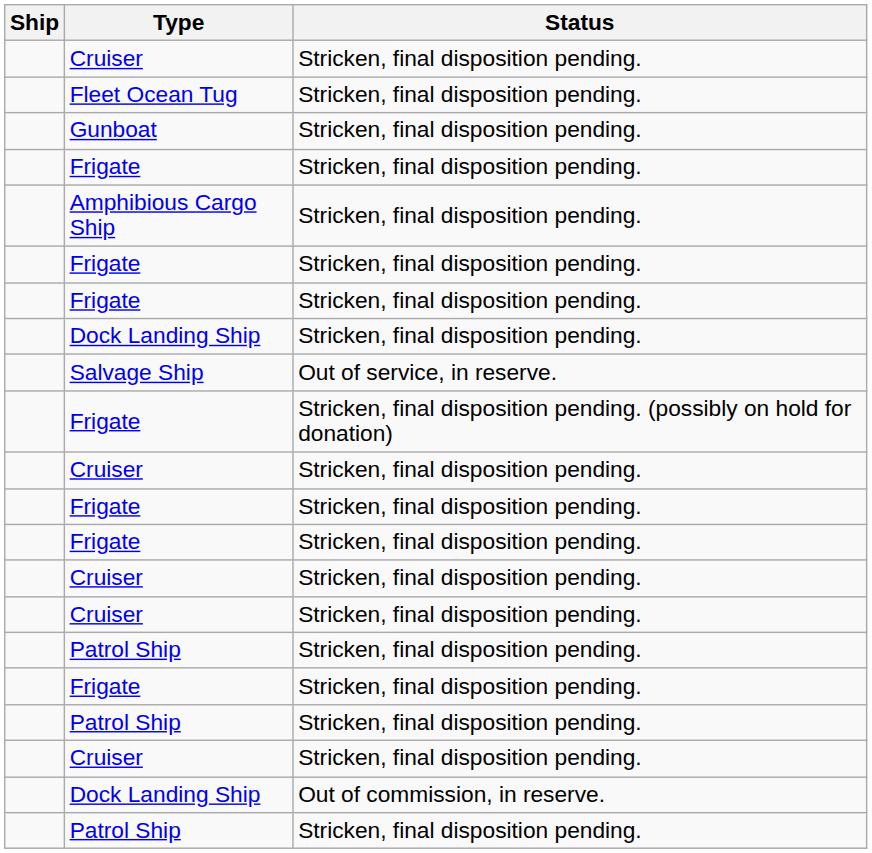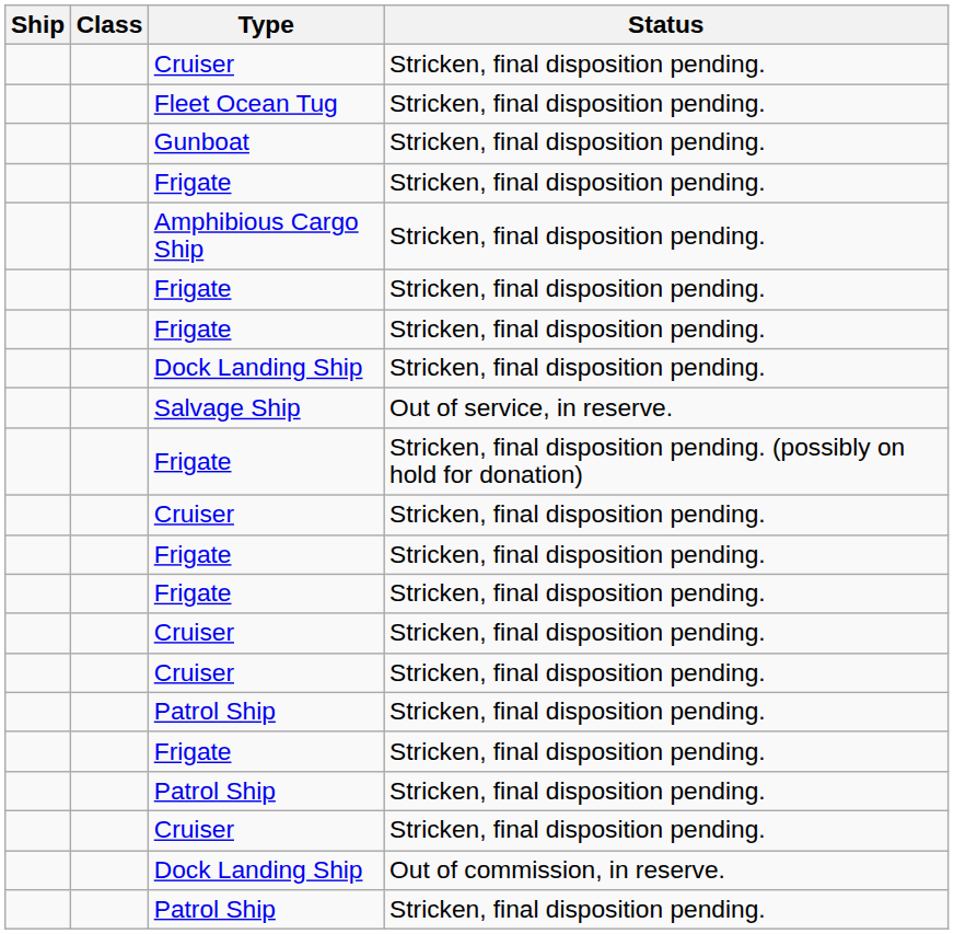+ column: Class
